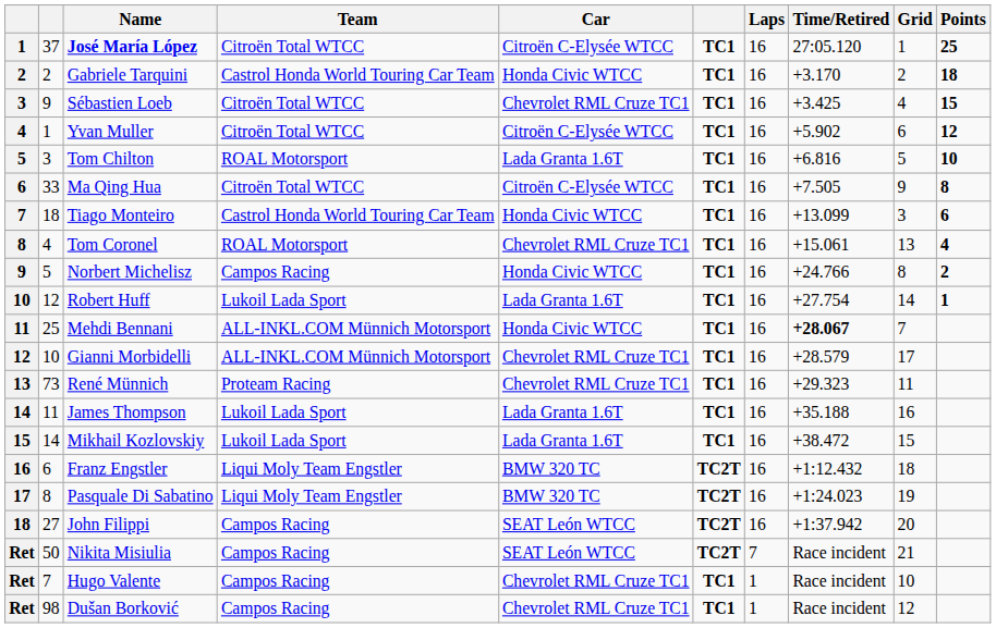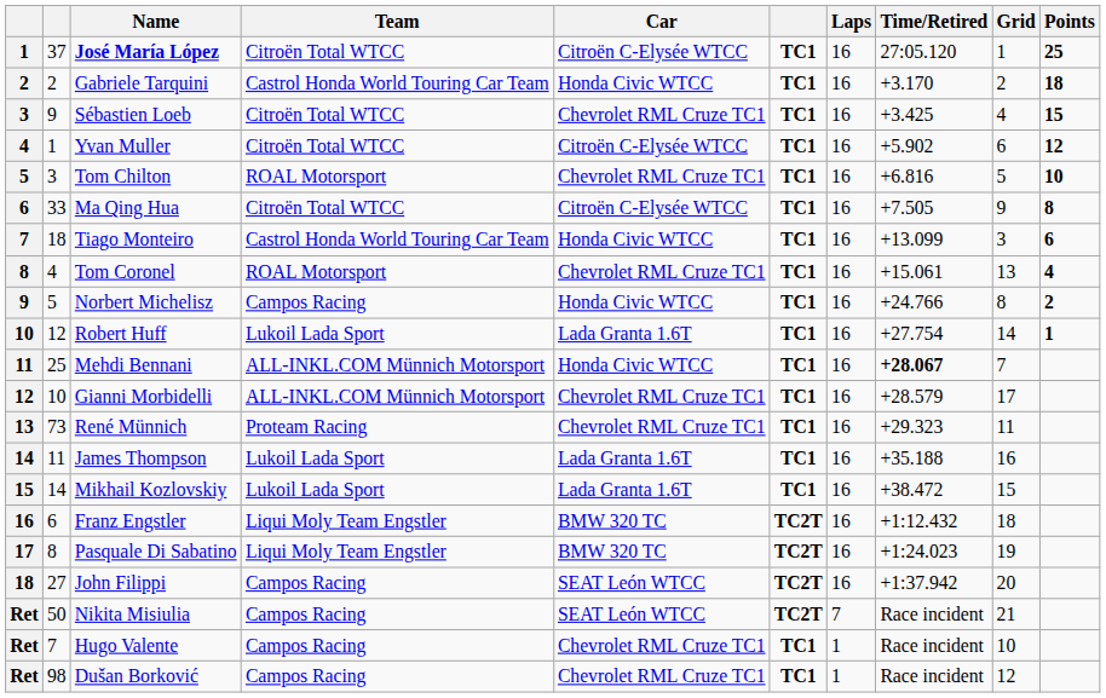Tom Chilton | Car: Lada Granta 1.6T -> Chevrolet RML Cruze TC1
